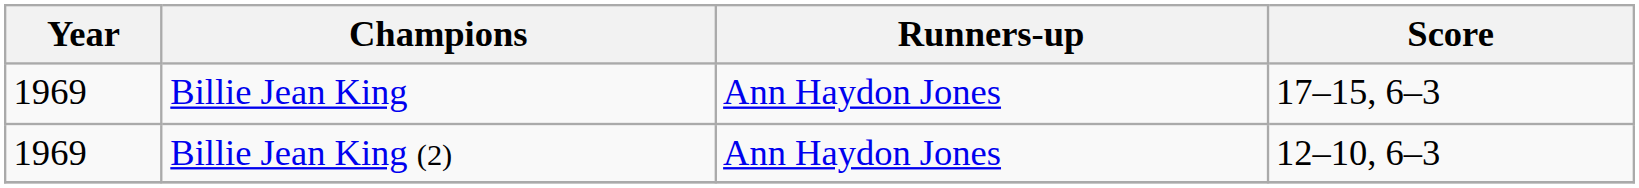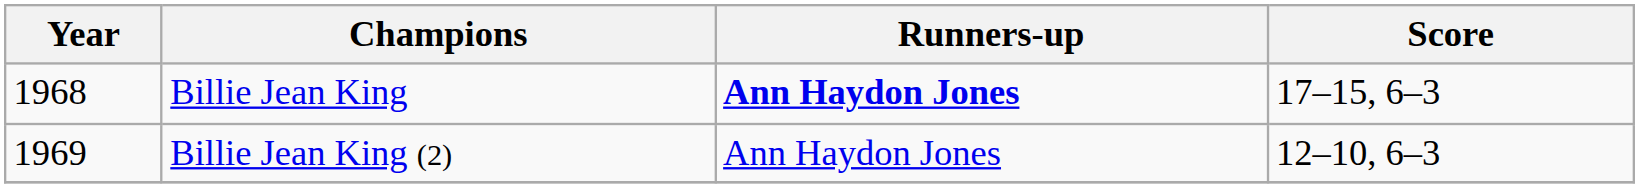Billie Jean King | Year: 1969 -> 1968
Billie Jean King | Runners-up: normal -> bold
